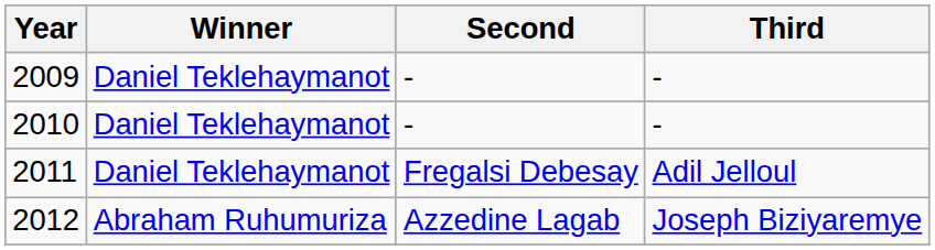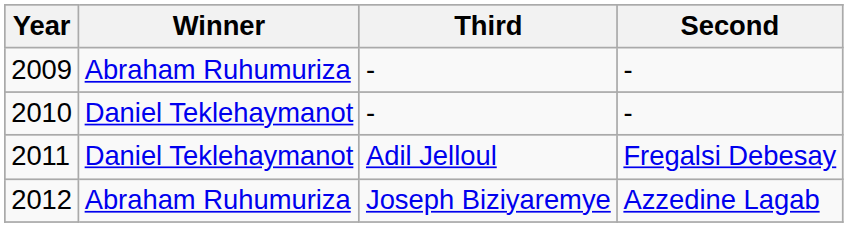columns swapped: Second <-> Third
2009 | Winner: Daniel Teklehaymanot -> Abraham Ruhumuriza
